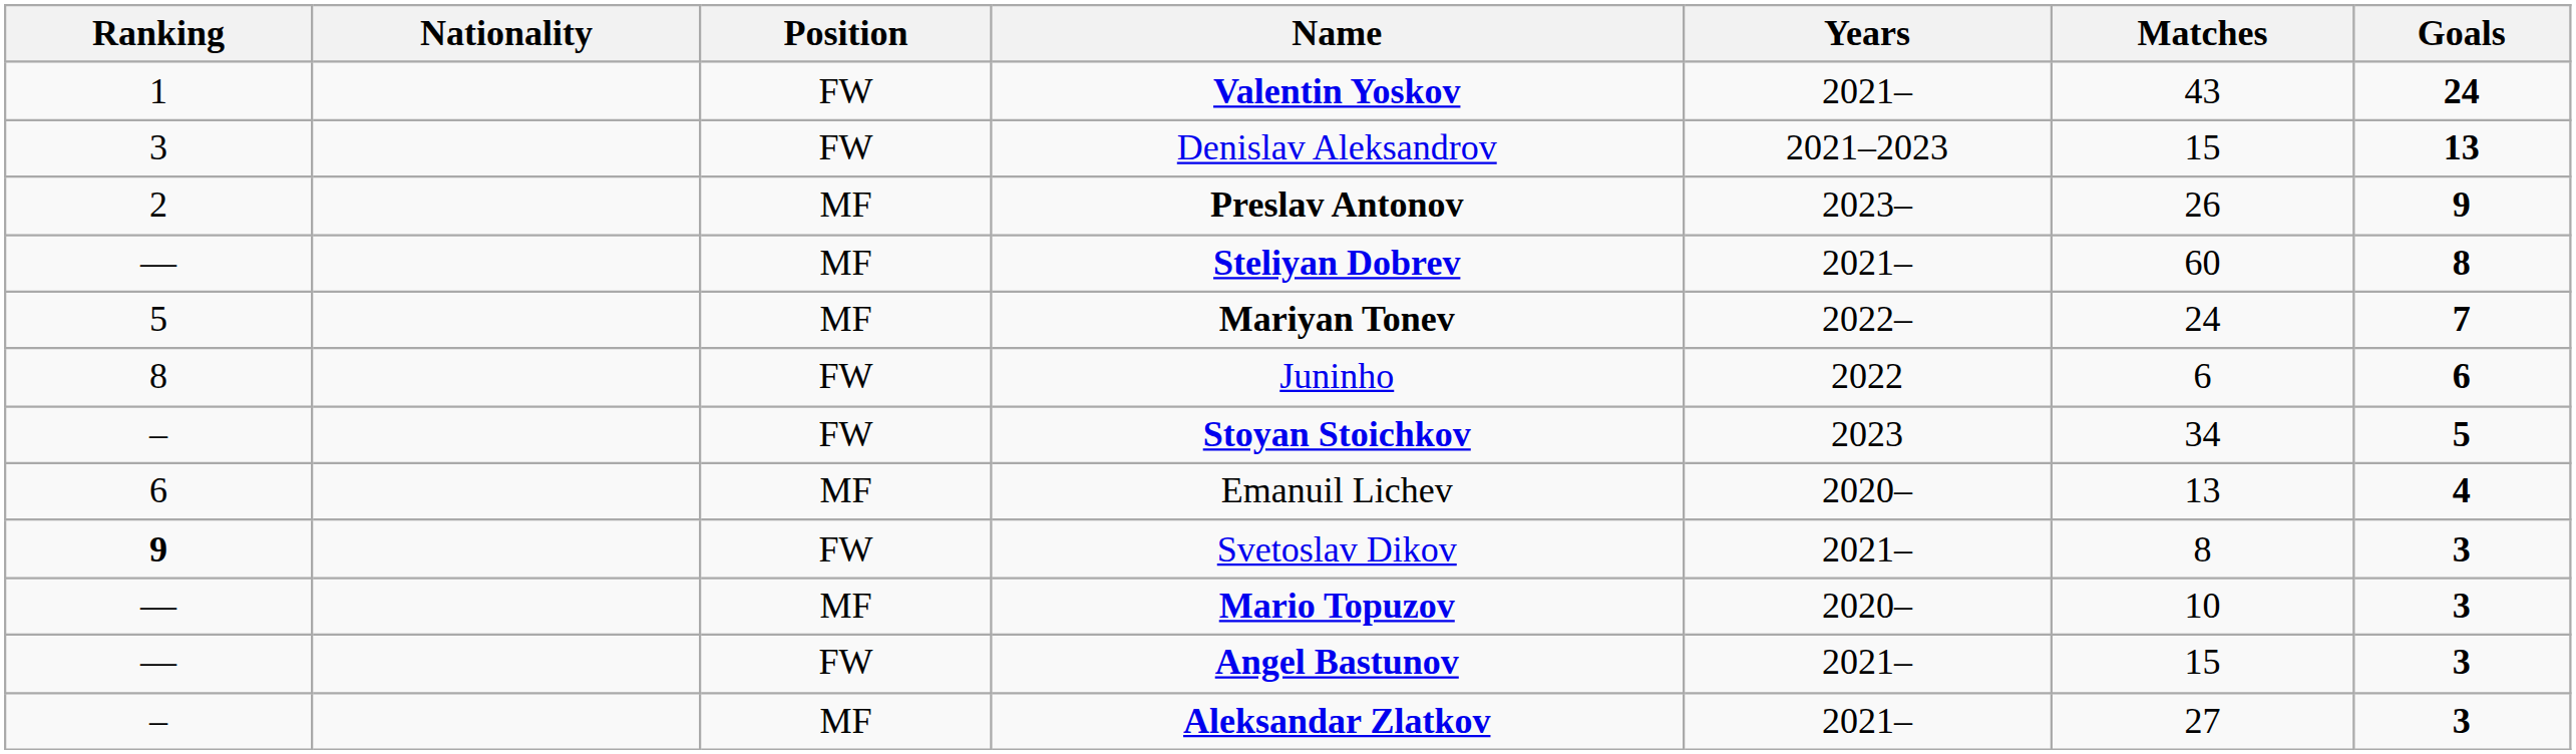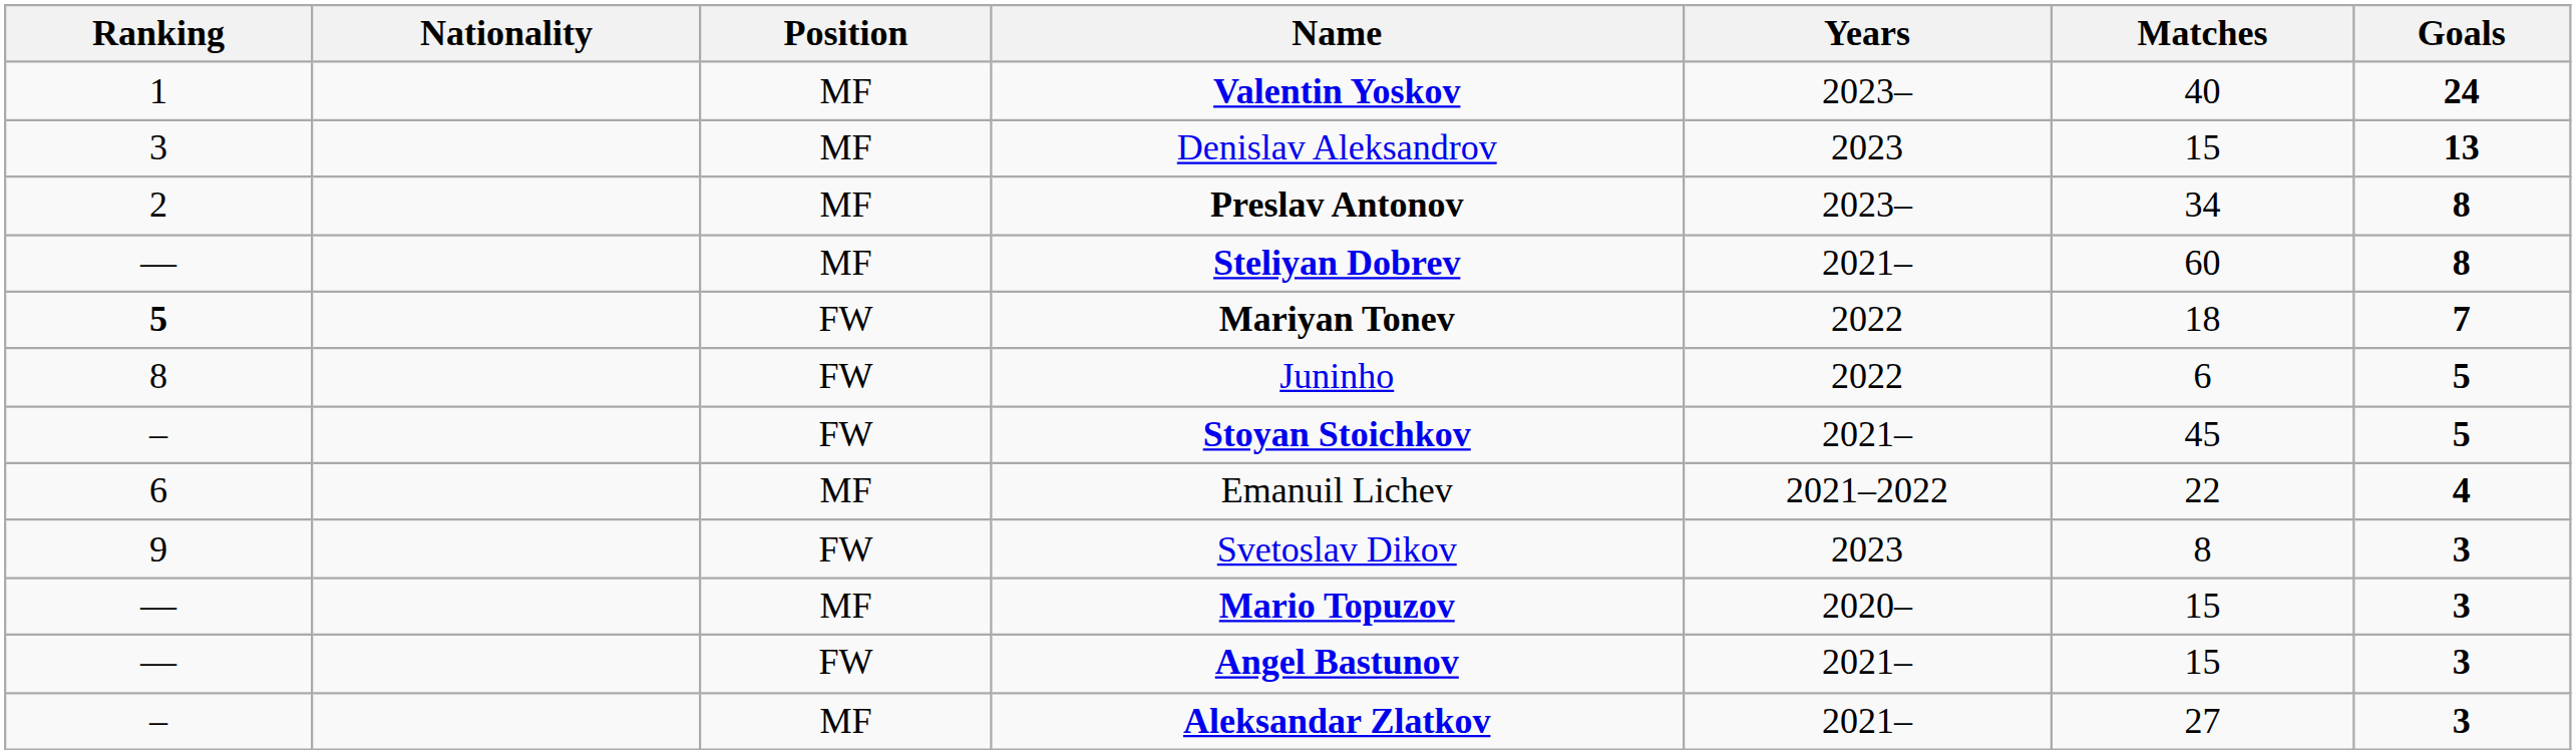Valentin Yoskov | Position: FW -> MF
Valentin Yoskov | Years: 2021– -> 2023–
Valentin Yoskov | Matches: 43 -> 40
Denislav Aleksandrov | Position: FW -> MF
Denislav Aleksandrov | Years: 2021–2023 -> 2023
Preslav Antonov | Matches: 26 -> 34
Preslav Antonov | Goals: 9 -> 8
Mariyan Tonev | Ranking: normal -> bold
Mariyan Tonev | Position: MF -> FW
Mariyan Tonev | Years: 2022– -> 2022
Mariyan Tonev | Matches: 24 -> 18
Juninho | Goals: 6 -> 5
Stoyan Stoichkov | Years: 2023 -> 2021–
Stoyan Stoichkov | Matches: 34 -> 45
Emanuil Lichev | Years: 2020– -> 2021–2022
Emanuil Lichev | Matches: 13 -> 22
Svetoslav Dikov | Ranking: bold -> normal
Svetoslav Dikov | Years: 2021– -> 2023
Mario Topuzov | Matches: 10 -> 15
